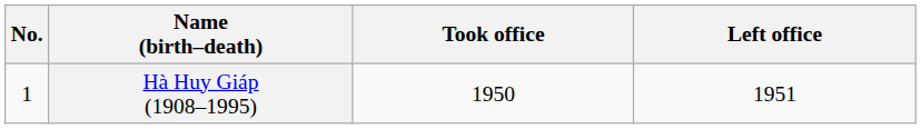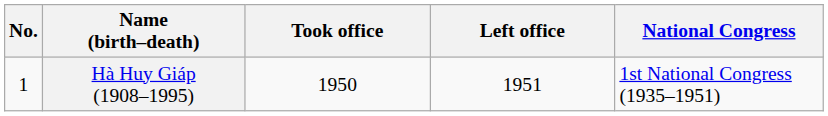+ column: National Congress | 1st National Congress (1935–1951)
